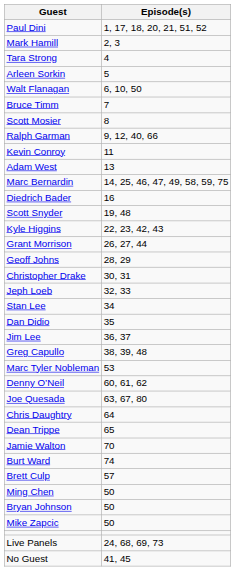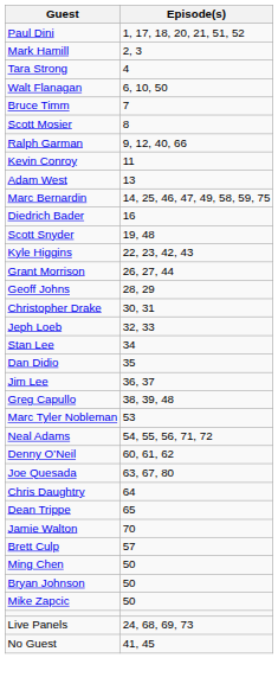- row: Arleen Sorkin | 5
+ row: Neal Adams | 54, 55, 56, 71, 72
- row: Burt Ward | 74
